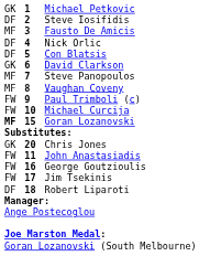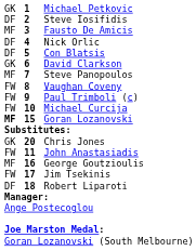Vaughan Coveny | column 1: MF -> FW
George Goutzioulis | column 1: FW -> MF
